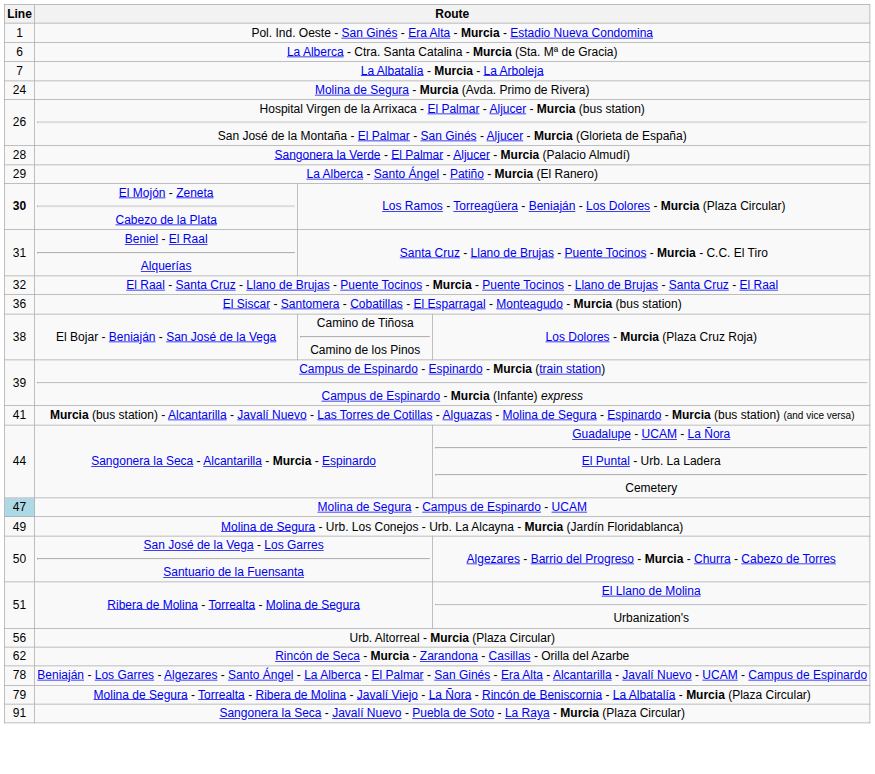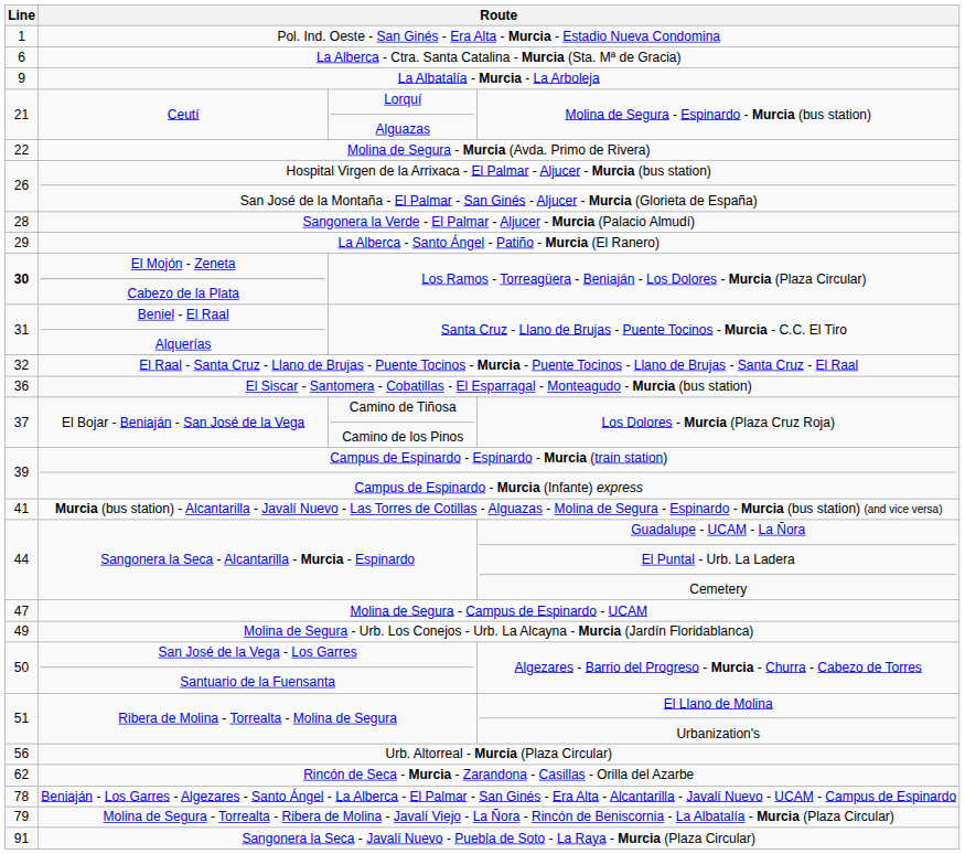La Albatalía - Murcia - La Arboleja | Line: 7 -> 9
+ row: 21 | Ceutí | Lorquí Alguazas | Molina de Segura - Espinardo - Murcia (bus station)
Molina de Segura - Murcia (Avda. Primo de Rivera) | Line: 24 -> 22
El Bojar - Beniaján - San José de la Vega | Line: 38 -> 37
Molina de Segura - Campus de Espinardo - UCAM | Line: lightblue background -> no background
